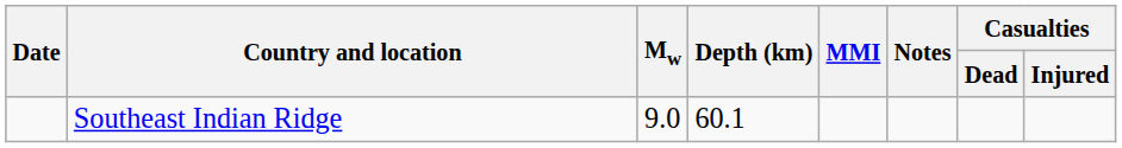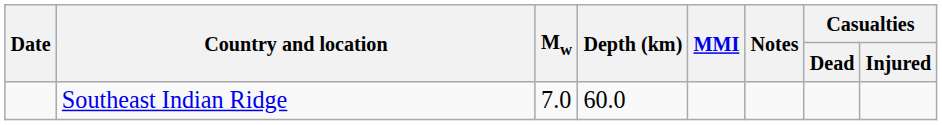Southeast Indian Ridge | Mw: 9.0 -> 7.0
Southeast Indian Ridge | Depth (km): 60.1 -> 60.0
